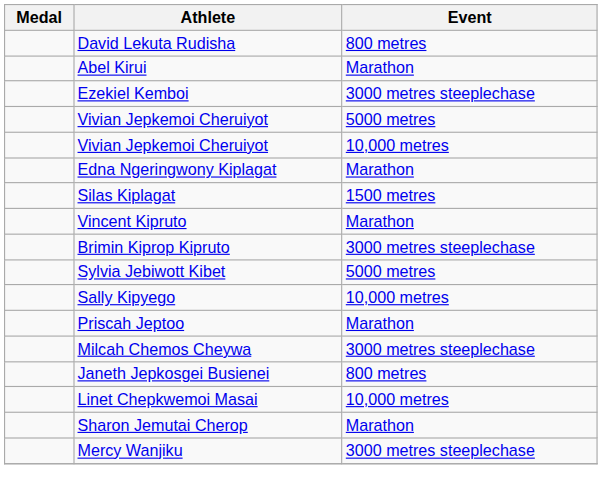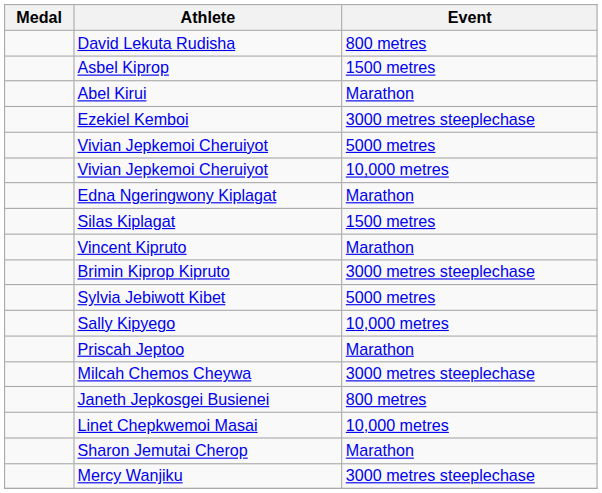+ row: Asbel Kiprop | 1500 metres
